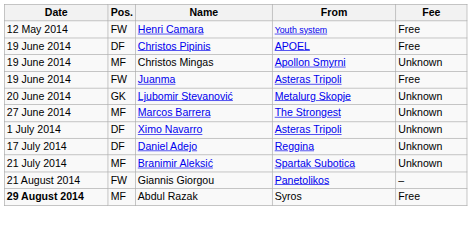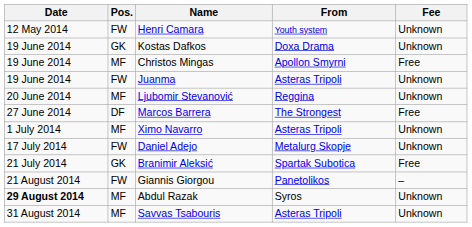Henri Camara | Fee: Free -> Unknown
+ row: 19 June 2014 | GK | Kostas Dafkos | Doxa Drama | Unknown
- row: 19 June 2014 | DF | Christos Pipinis | APOEL | Free
Christos Mingas | Fee: Unknown -> Free
Juanma | Fee: Free -> Unknown
Ljubomir Stevanović | Pos.: GK -> MF
Ljubomir Stevanović | From: Metalurg Skopje -> Reggina
Marcos Barrera | Pos.: MF -> DF
Marcos Barrera | Fee: Unknown -> Free
Ximo Navarro | Pos.: DF -> MF
Daniel Adejo | Pos.: DF -> FW
Daniel Adejo | From: Reggina -> Metalurg Skopje
Branimir Aleksić | Pos.: MF -> GK
Branimir Aleksić | Fee: Unknown -> Free
Abdul Razak | Fee: Free -> Unknown
+ row: 31 August 2014 | MF | Savvas Tsabouris | Asteras Tripoli | Unknown
